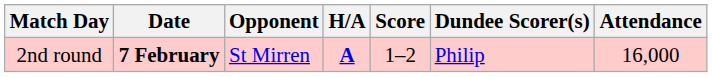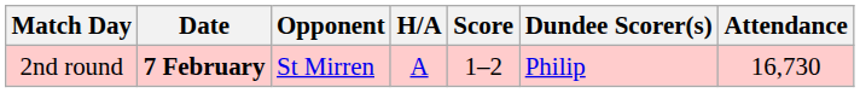2nd round | H/A: bold -> normal
2nd round | Attendance: 16,000 -> 16,730
